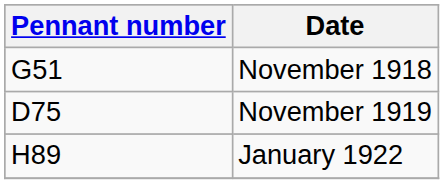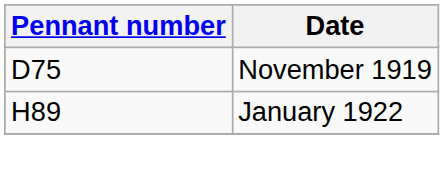- row: G51 | November 1918
